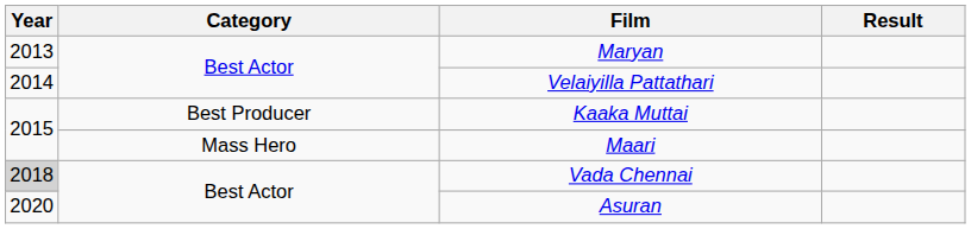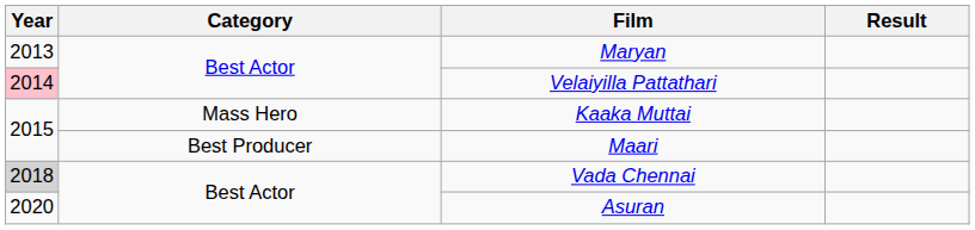Velaiyilla Pattathari | Year: no background -> pink background
Kaaka Muttai | Category: Best Producer -> Mass Hero
Maari | Category: Mass Hero -> Best Producer
